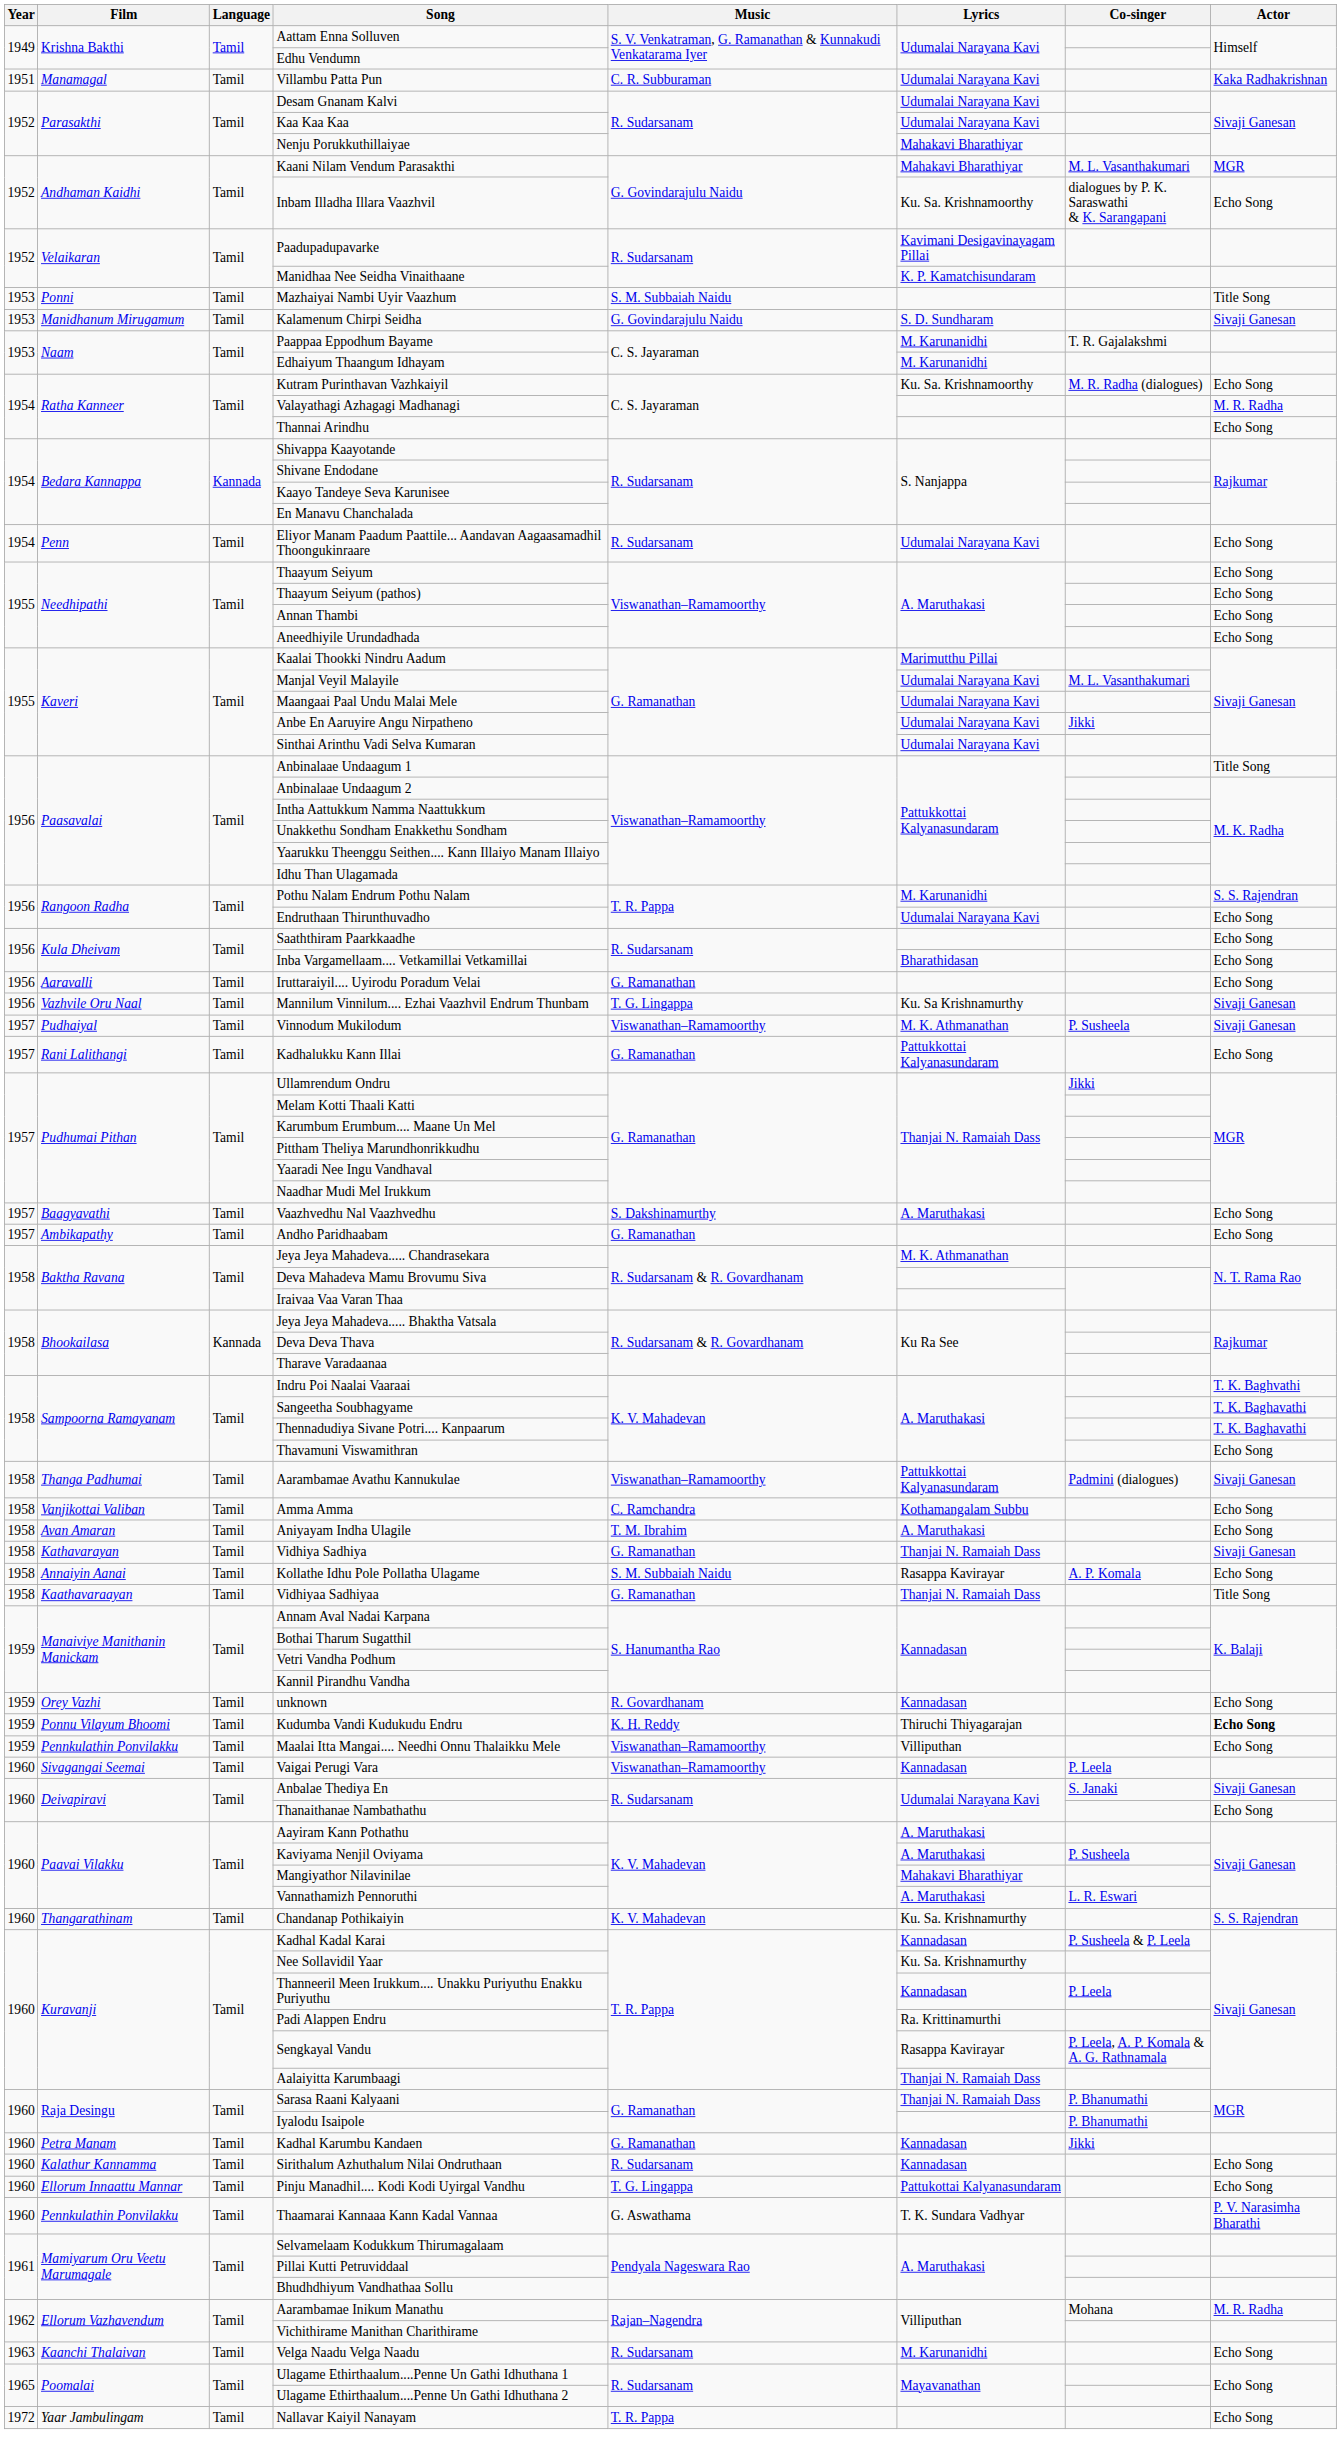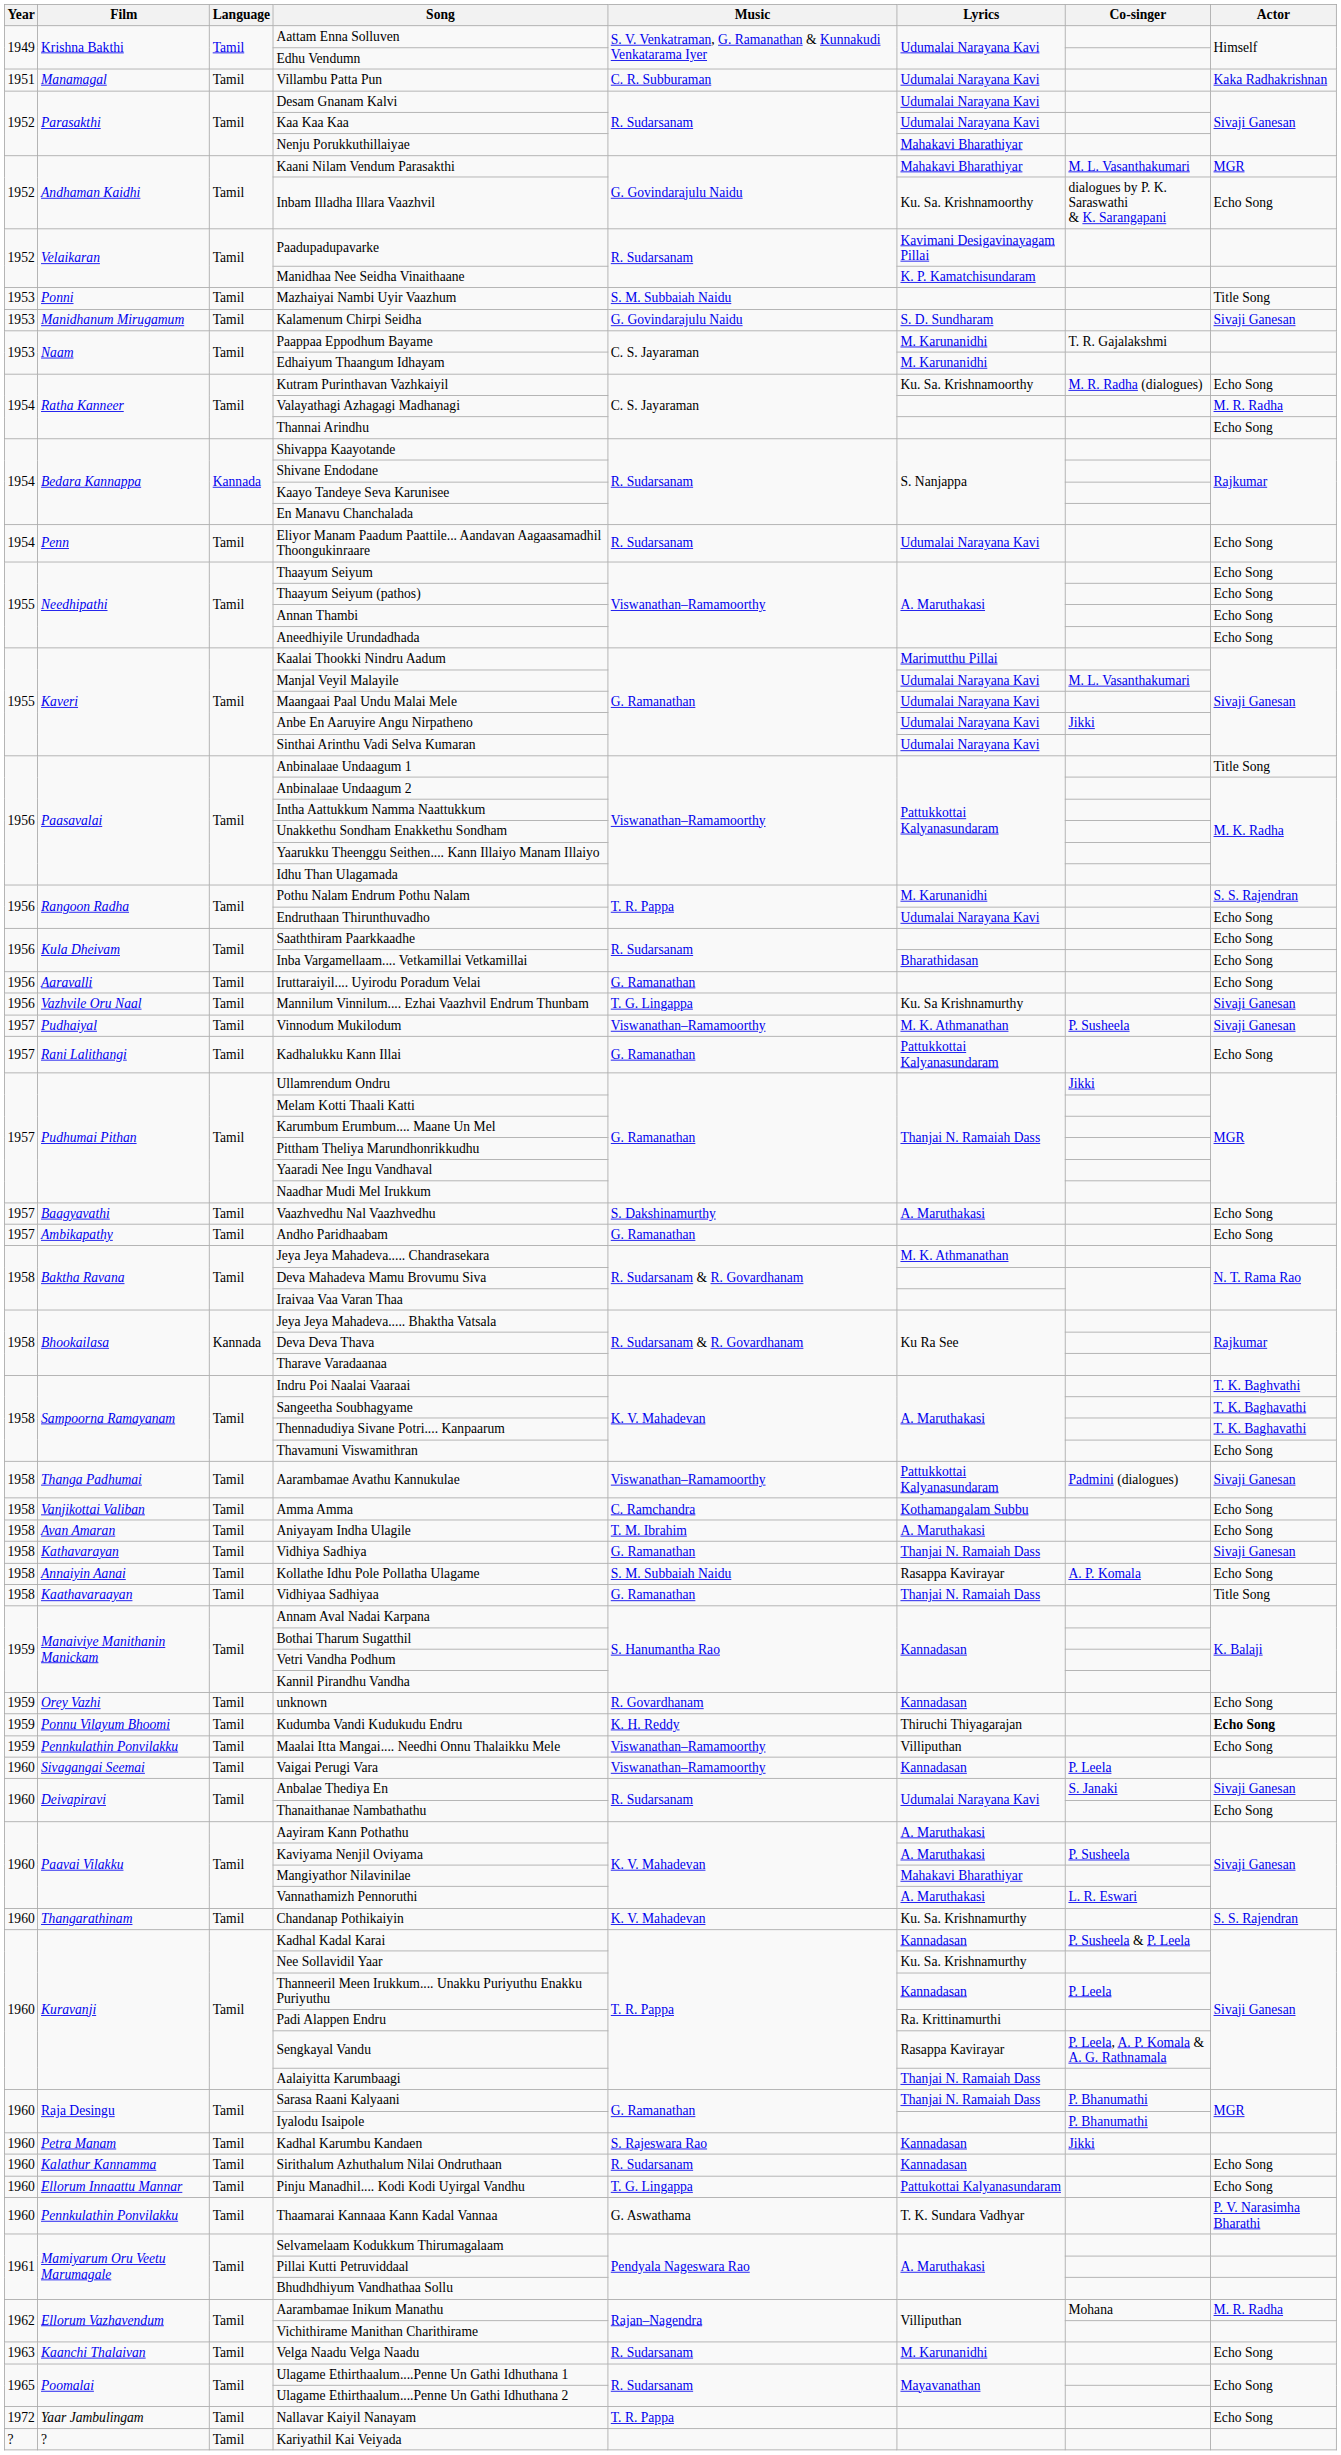Kadhal Karumbu Kandaen | Music: G. Ramanathan -> S. Rajeswara Rao
+ row: ? | ? | Tamil | Kariyathil Kai Veiyada
